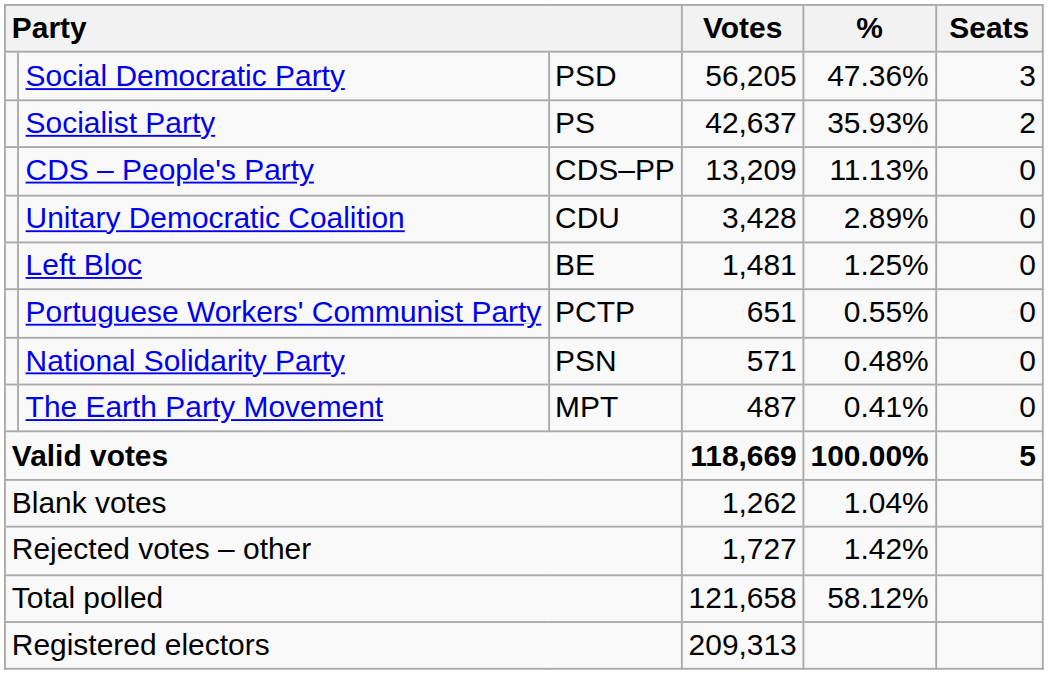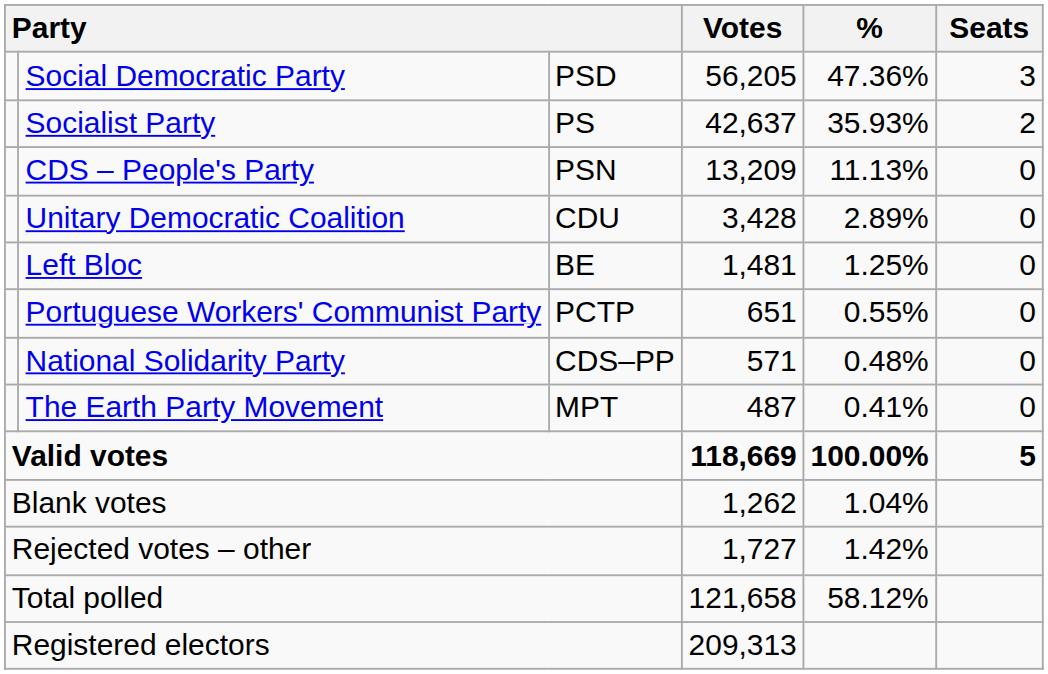CDS – People's Party | column 3: CDS–PP -> PSN
National Solidarity Party | column 3: PSN -> CDS–PP
